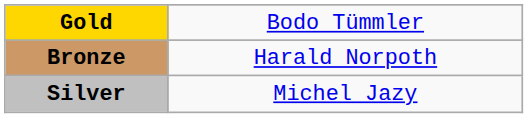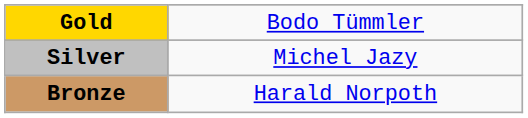rows swapped: Silver <-> Bronze
